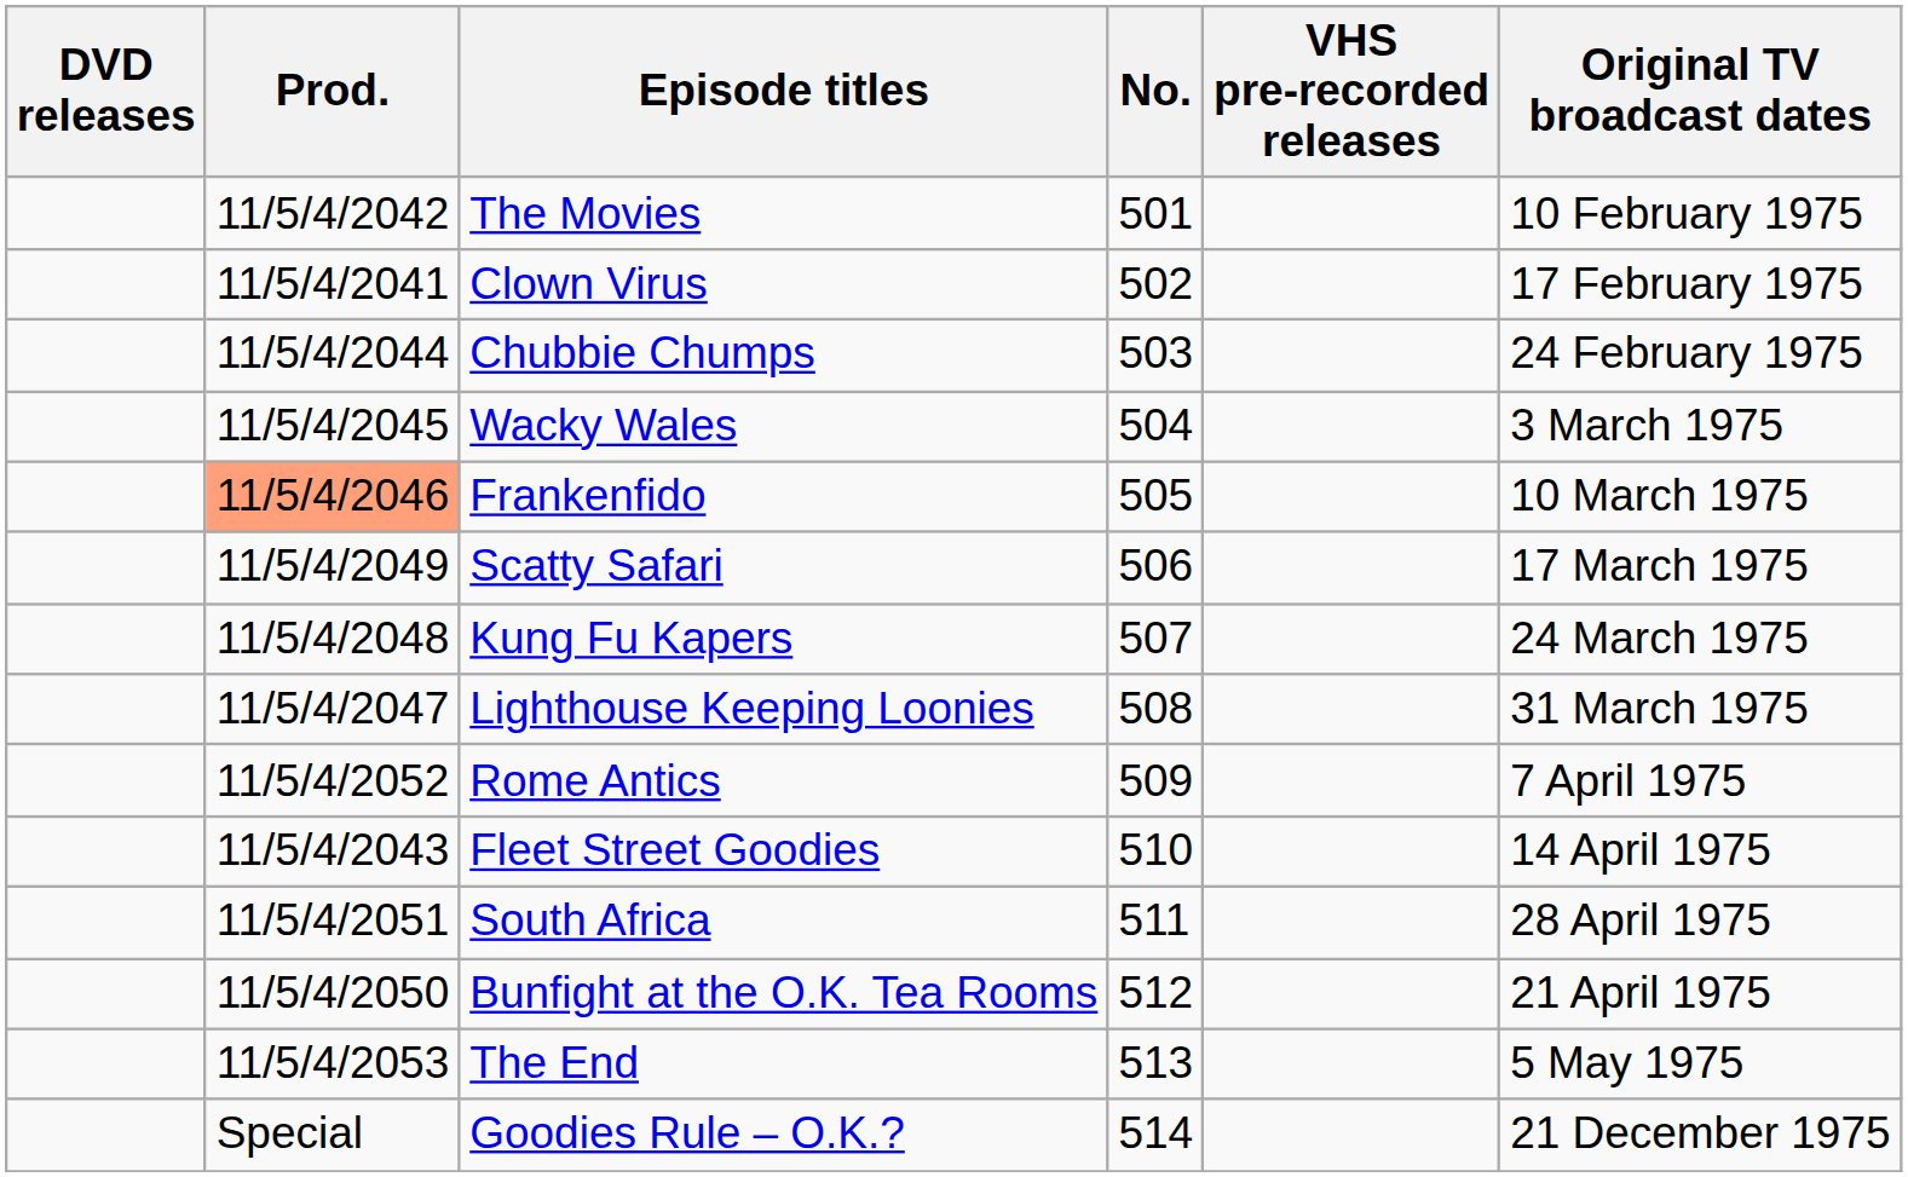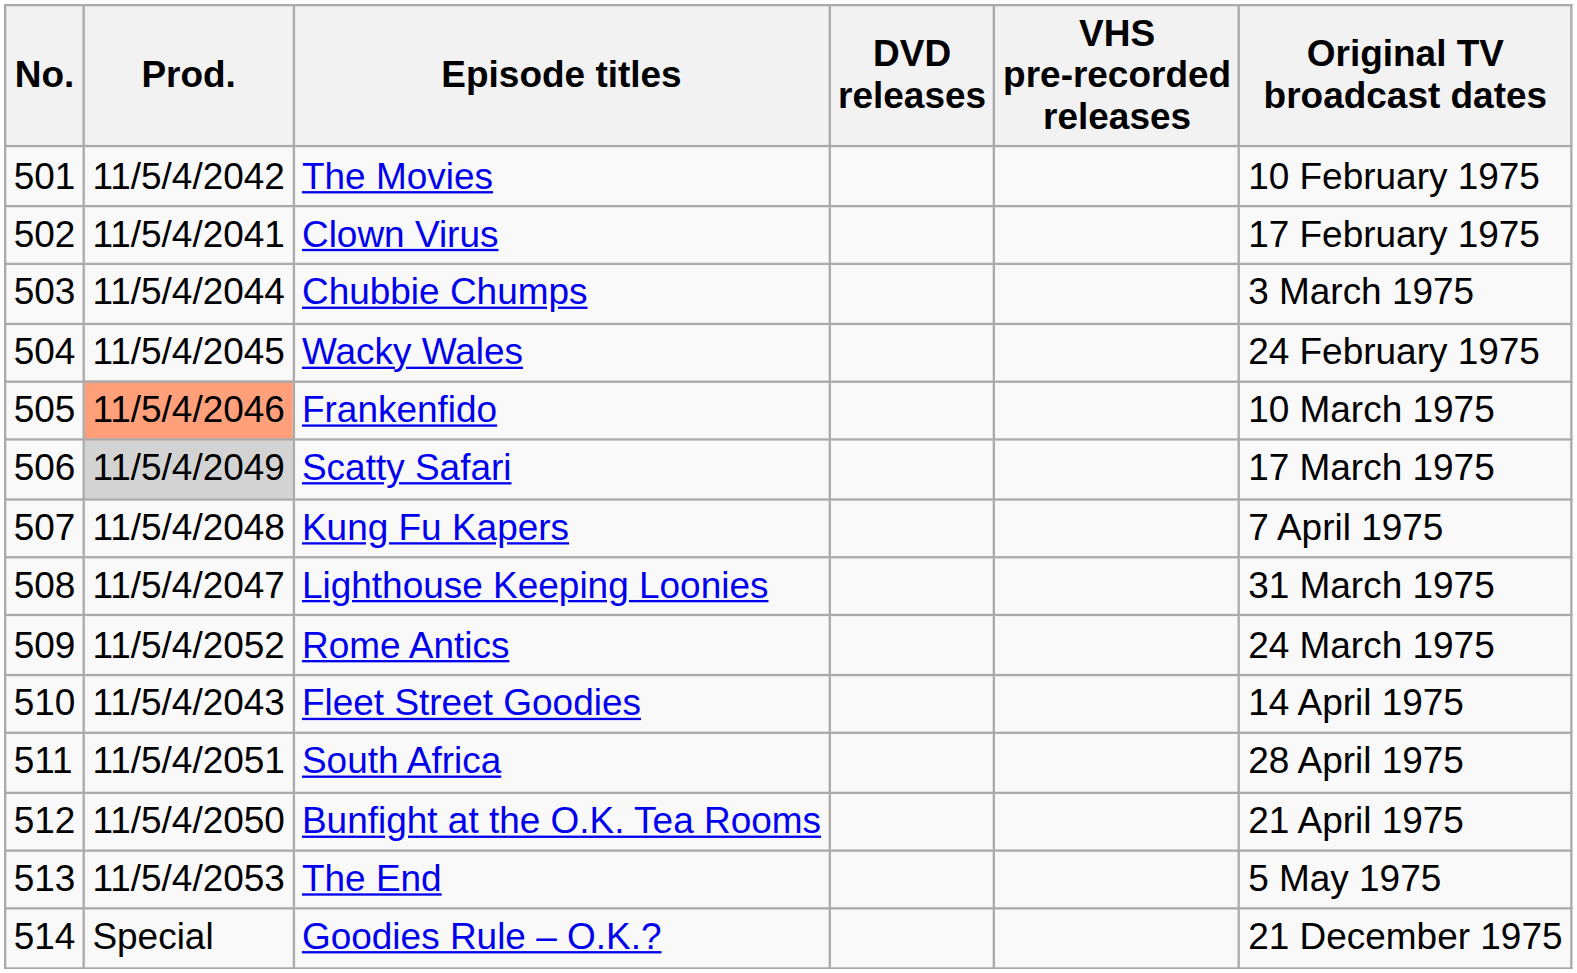columns swapped: No. <-> DVD releases
Chubbie Chumps | Original TV broadcast dates: 24 February 1975 -> 3 March 1975
Wacky Wales | Original TV broadcast dates: 3 March 1975 -> 24 February 1975
Scatty Safari | Prod.: no background -> lightgrey background
Kung Fu Kapers | Original TV broadcast dates: 24 March 1975 -> 7 April 1975
Rome Antics | Original TV broadcast dates: 7 April 1975 -> 24 March 1975
